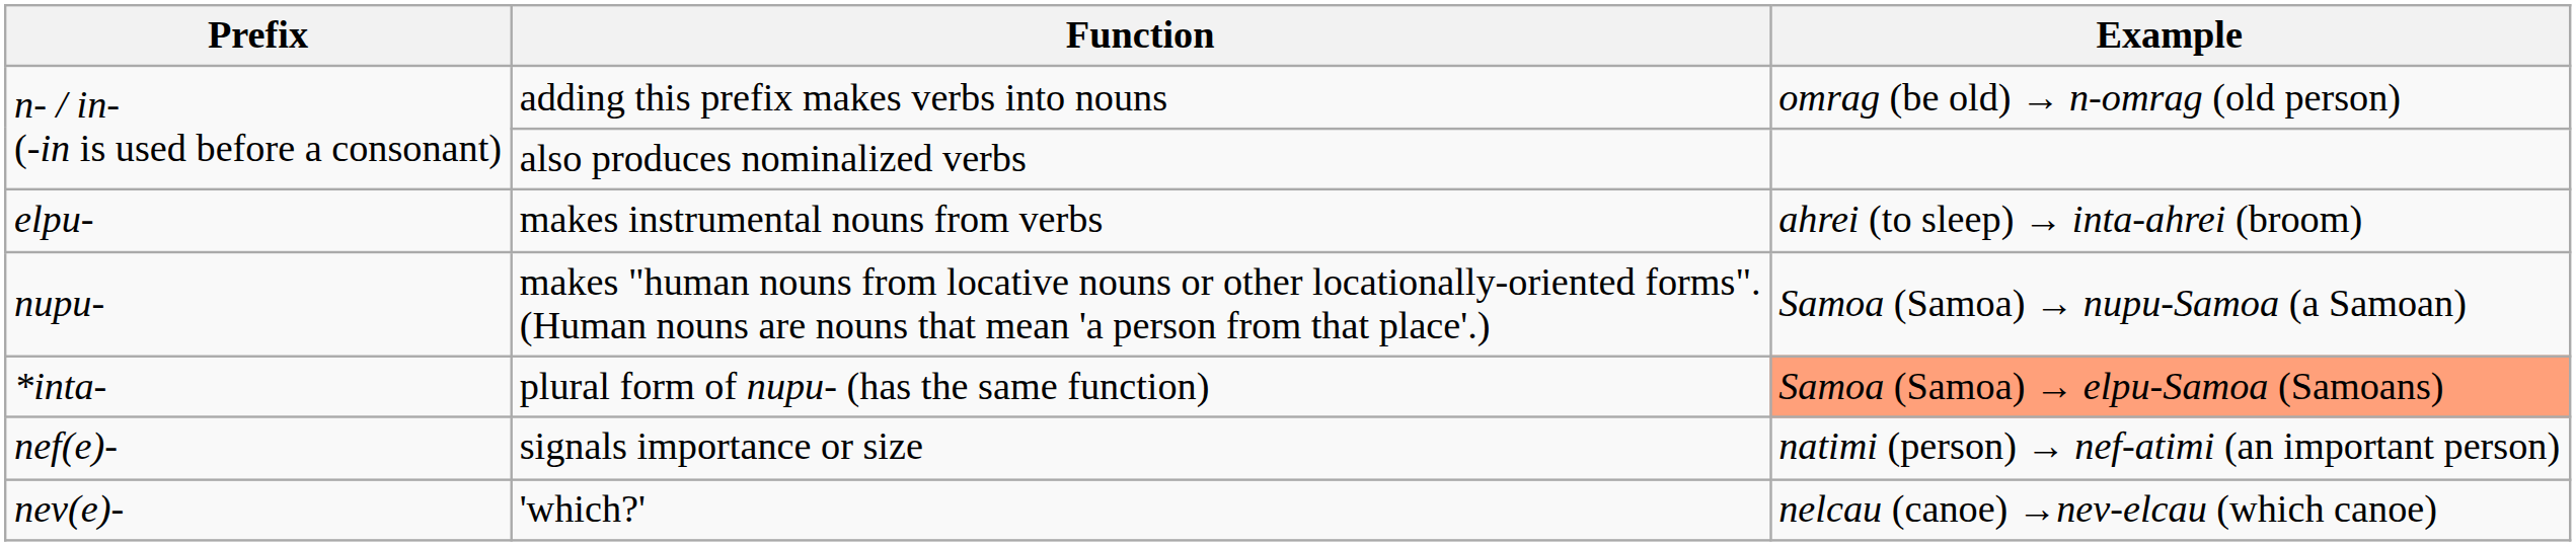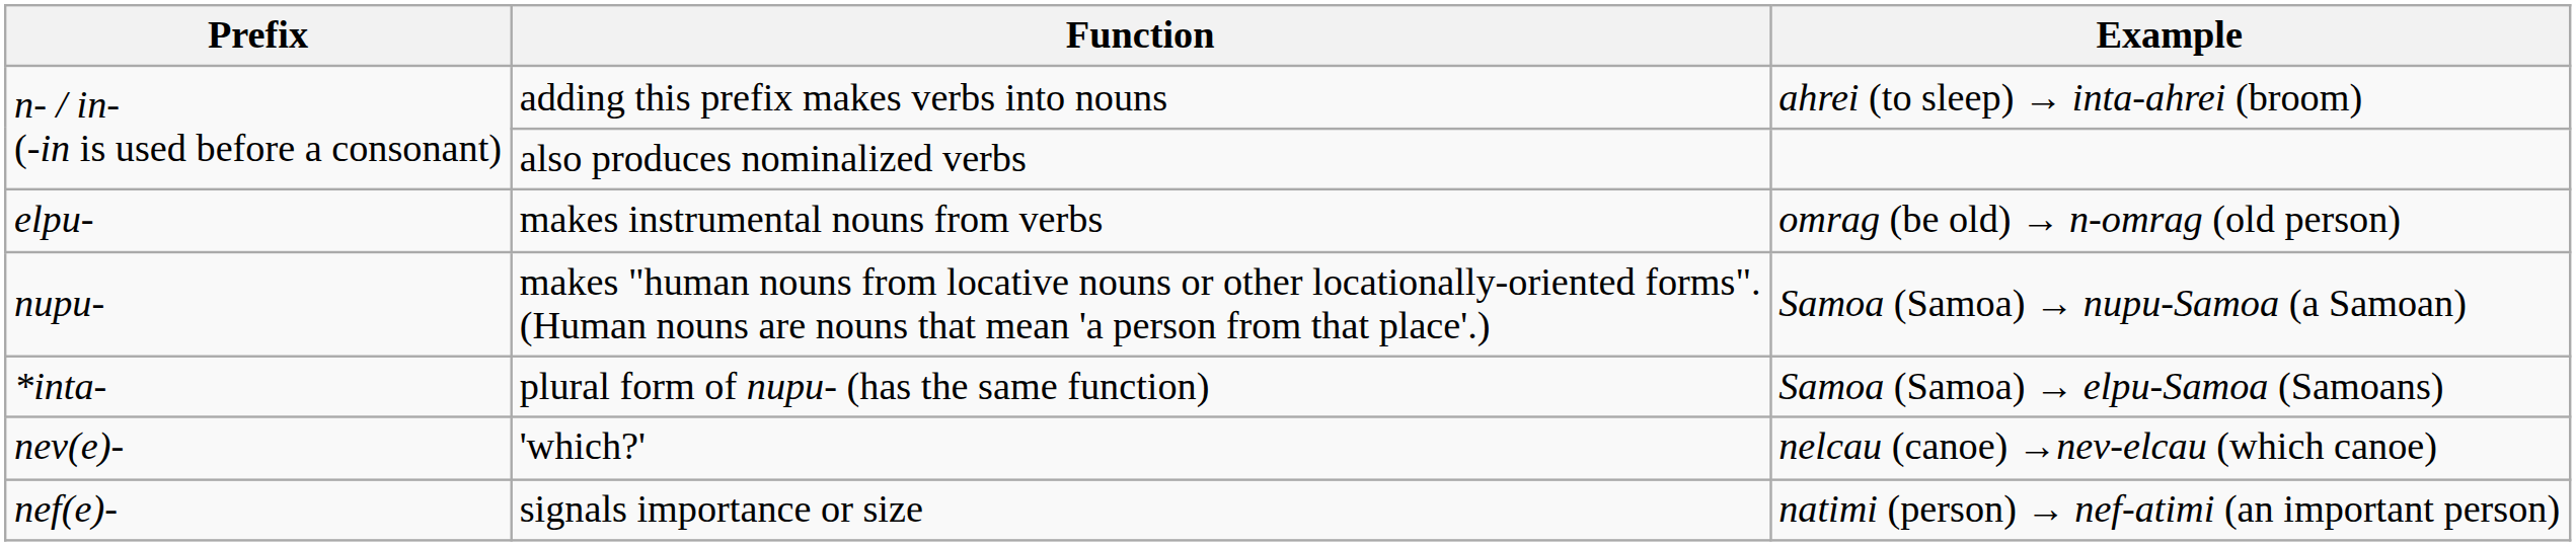adding this prefix makes verbs into nouns | Example: omrag (be old) → n-omrag (old person) -> ahrei (to sleep) → inta-ahrei (broom)
makes instrumental nouns from verbs | Example: ahrei (to sleep) → inta-ahrei (broom) -> omrag (be old) → n-omrag (old person)
plural form of nupu- (has the same function) | Example: lightsalmon background -> no background
rows swapped: signals importance or size <-> 'which?'
